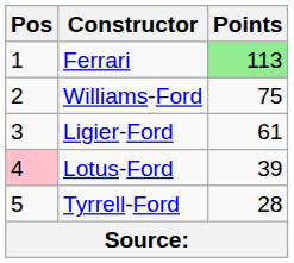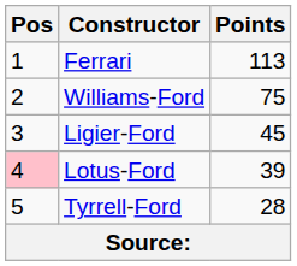Ferrari | Points: lightgreen background -> no background
Ligier-Ford | Points: 61 -> 45
